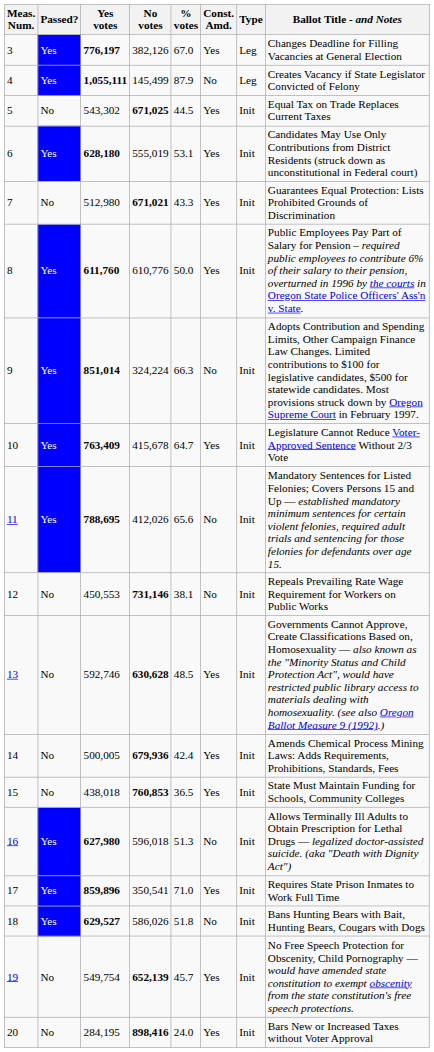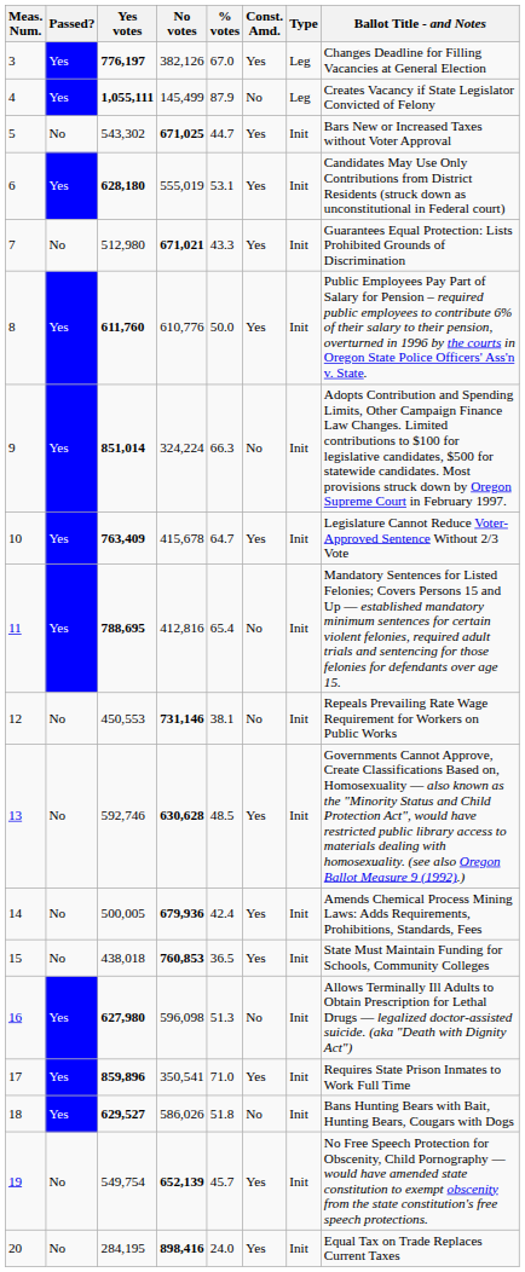5 | % votes: 44.5 -> 44.7
5 | Ballot Title - and Notes: Equal Tax on Trade Replaces Current Taxes -> Bars New or Increased Taxes without Voter Approval
11 | No votes: 412,026 -> 412,816
11 | % votes: 65.6 -> 65.4
16 | No votes: 596,018 -> 596,098
20 | Ballot Title - and Notes: Bars New or Increased Taxes without Voter Approval -> Equal Tax on Trade Replaces Current Taxes
